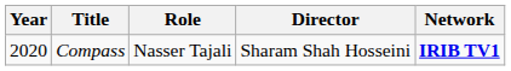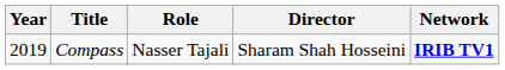Compass | Year: 2020 -> 2019
